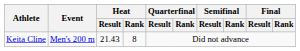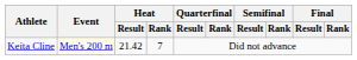Keita Cline | Event: no background -> lightyellow background
Keita Cline | Heat / Result: 21.43 -> 21.42
Keita Cline | Heat / Rank: 8 -> 7
